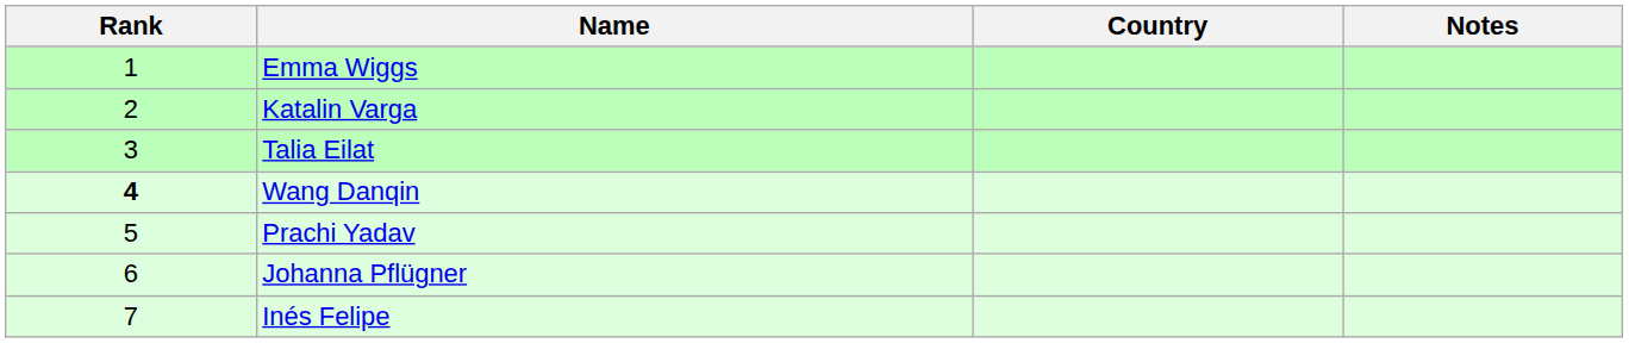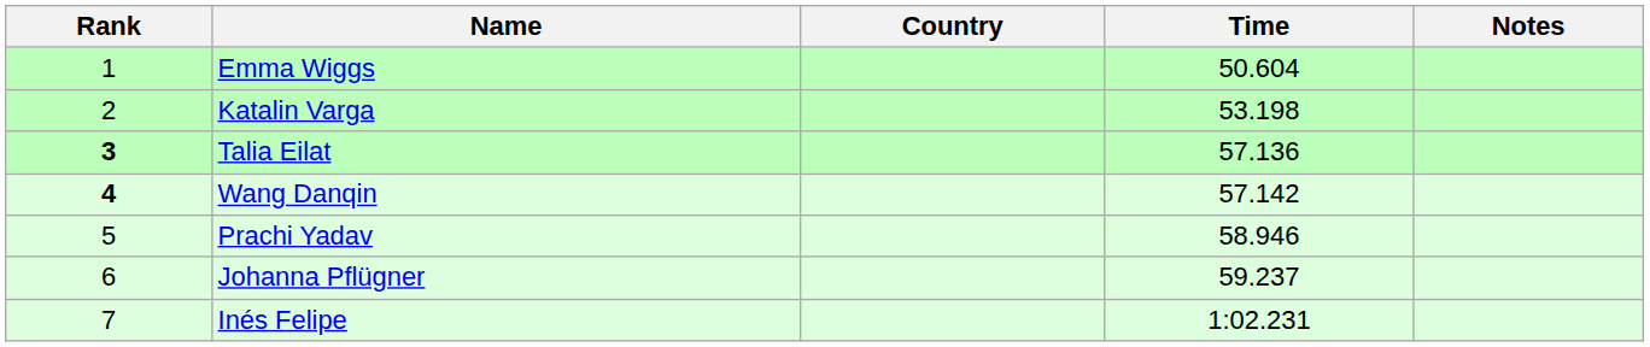+ column: Time | 50.604 | 53.198 | 57.136 | 57.142 | 58.946 | 59.237 | 1:02.231
Talia Eilat | Rank: normal -> bold
